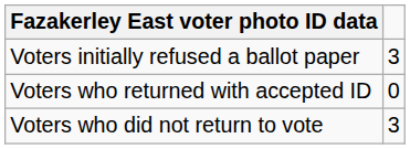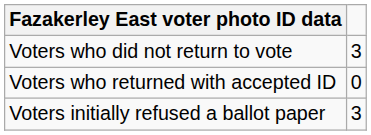rows swapped: Voters initially refused a ballot paper <-> Voters who did not return to vote
